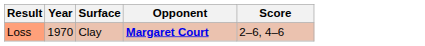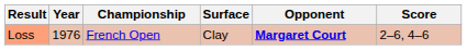+ column: Championship | French Open
Loss | Year: 1970 -> 1976
